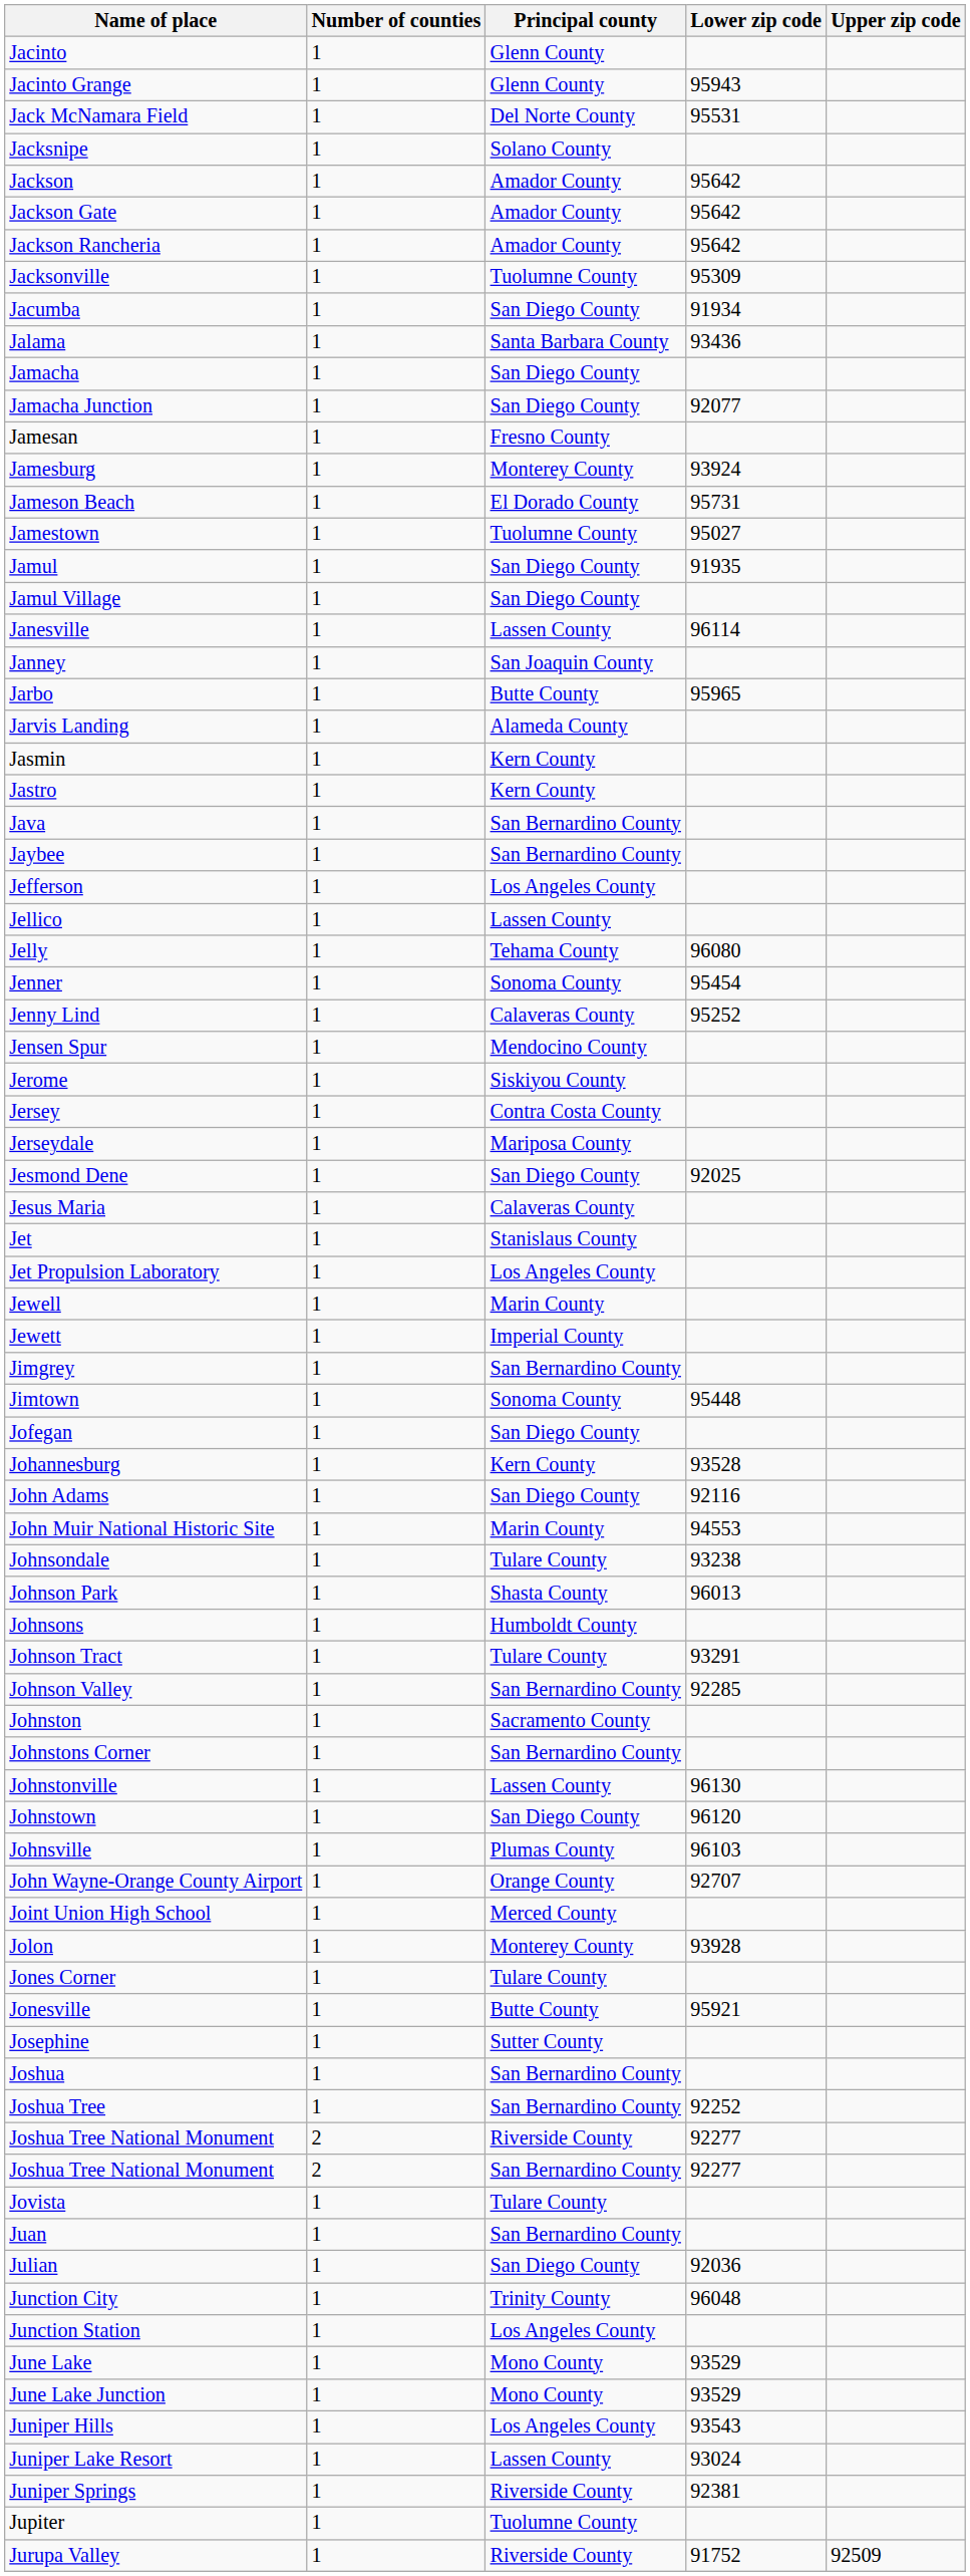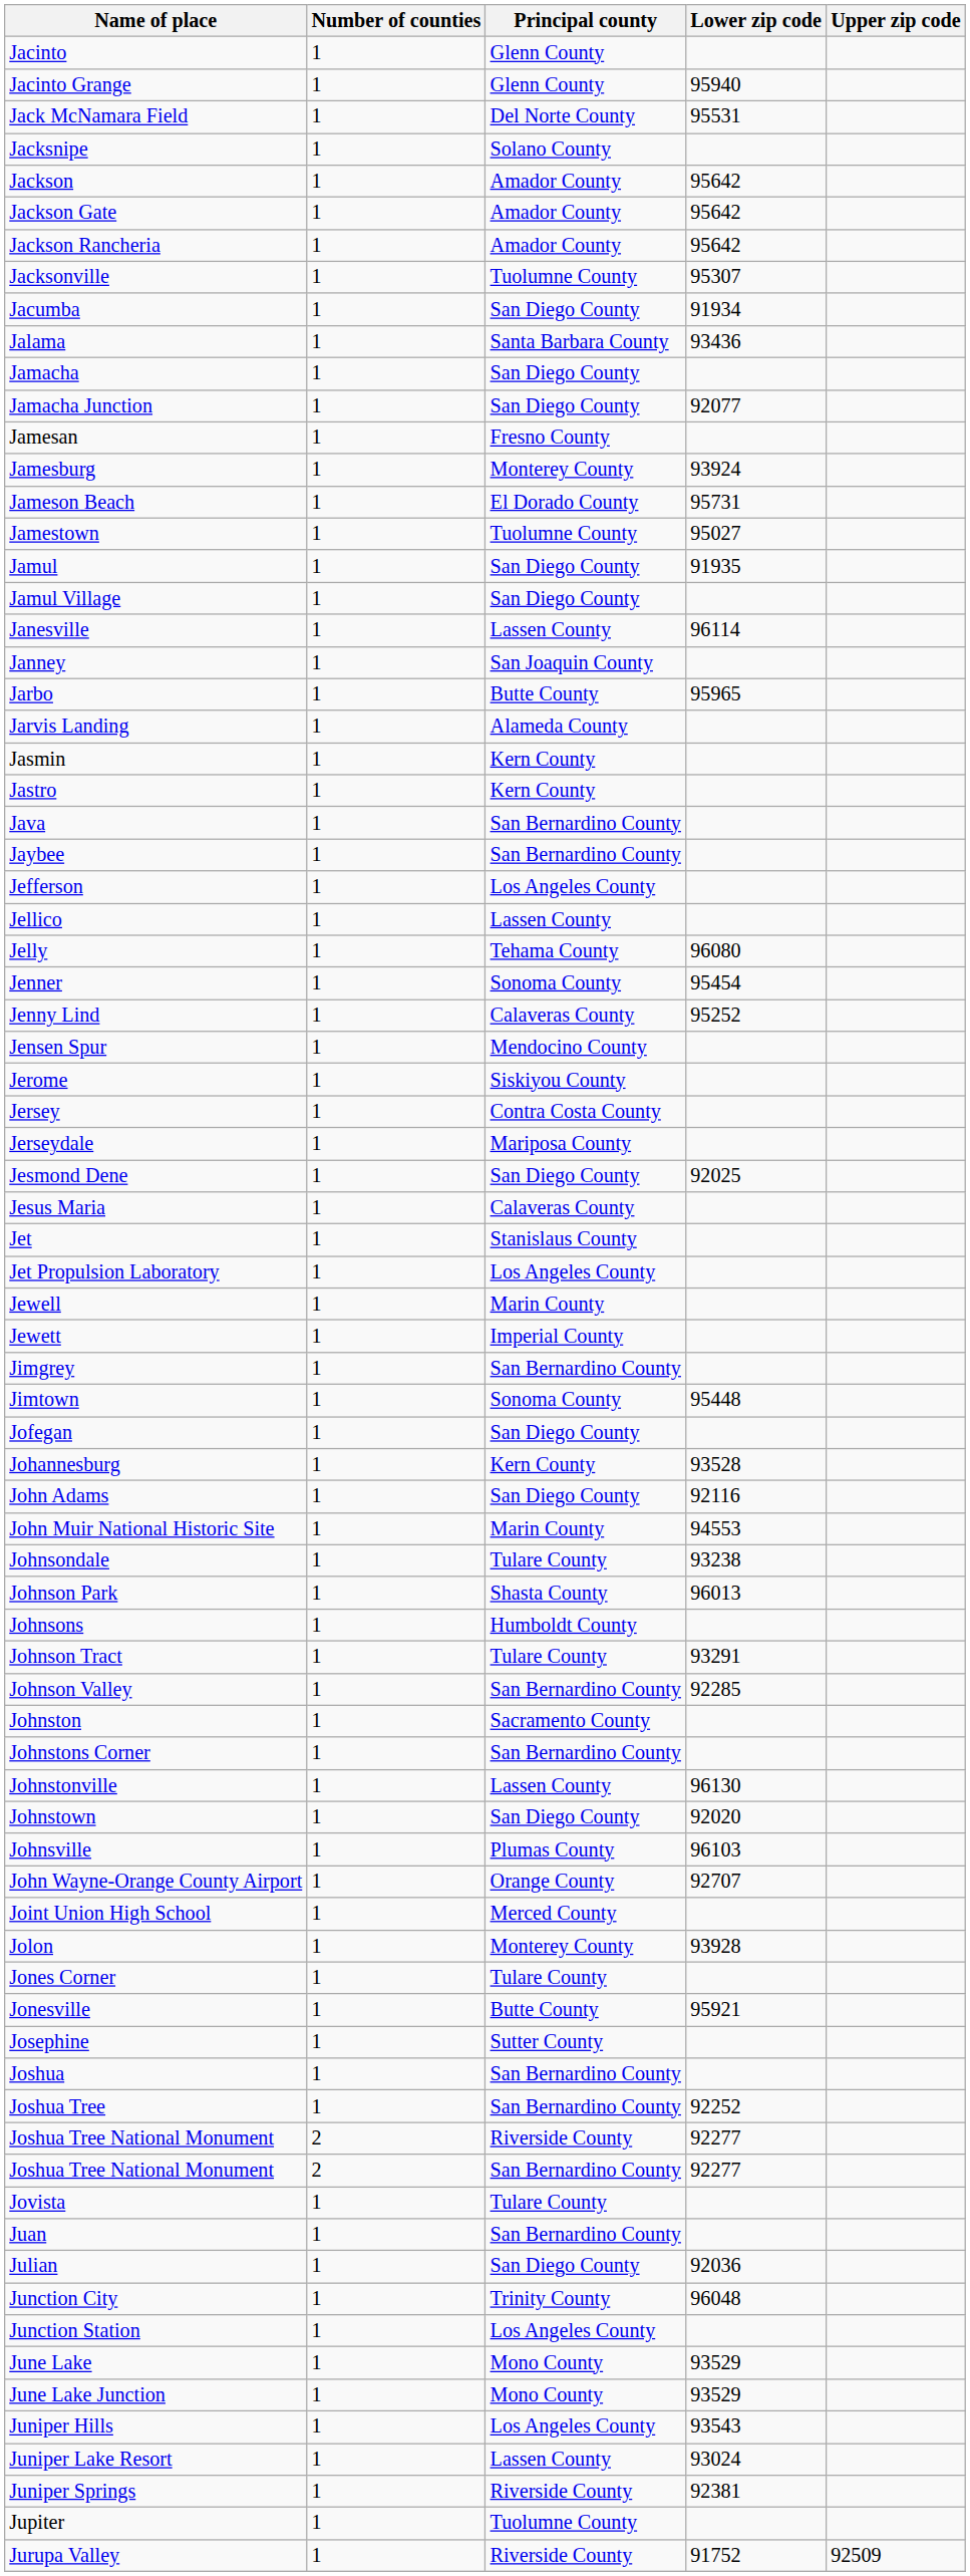Jacinto Grange | Lower zip code: 95943 -> 95940
Jacksonville | Lower zip code: 95309 -> 95307
Johnstown | Lower zip code: 96120 -> 92020
